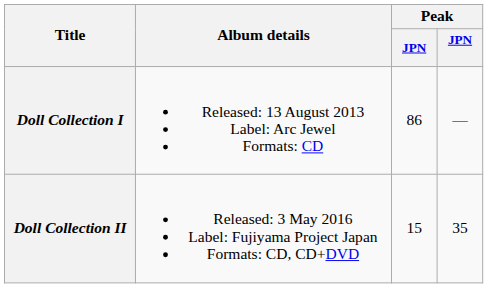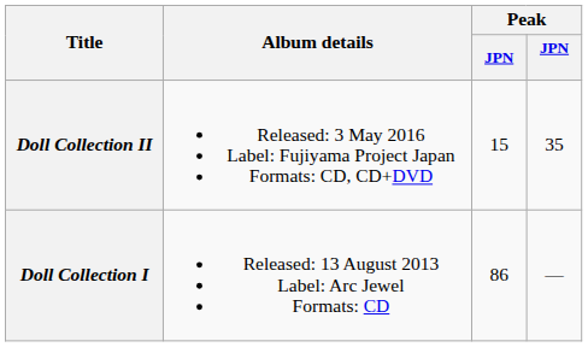rows swapped: Doll Collection I <-> Doll Collection II
